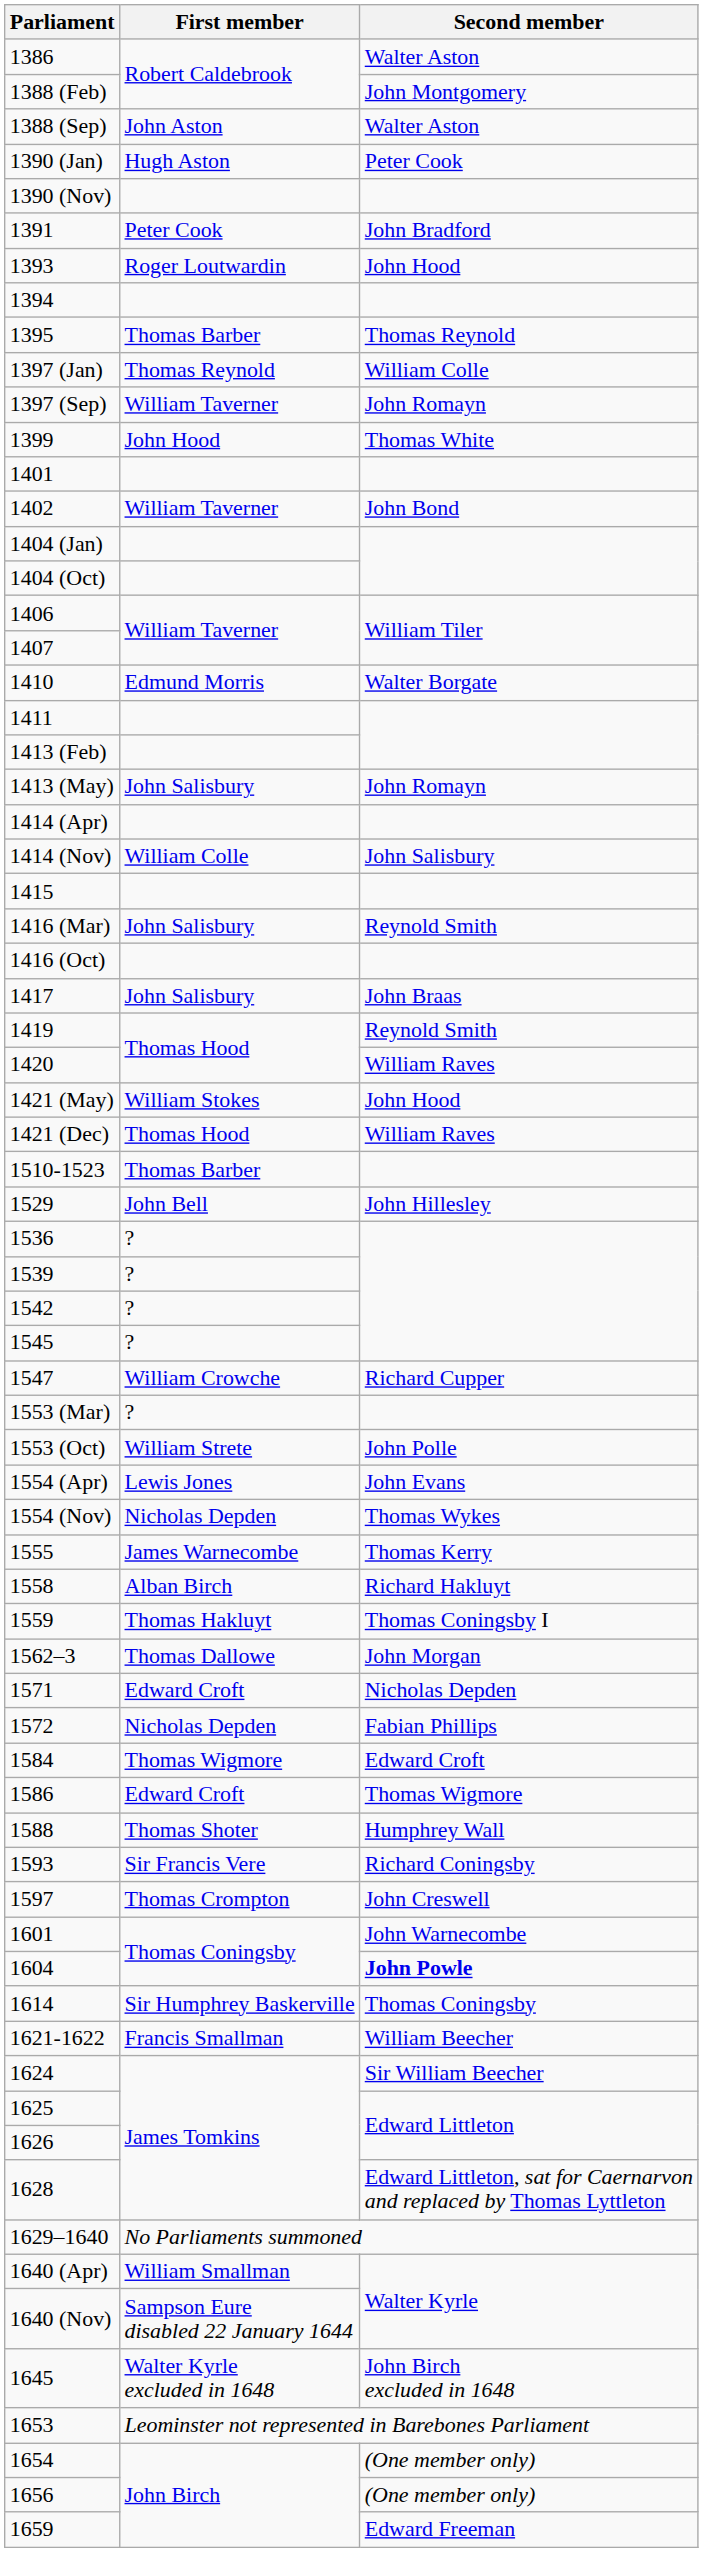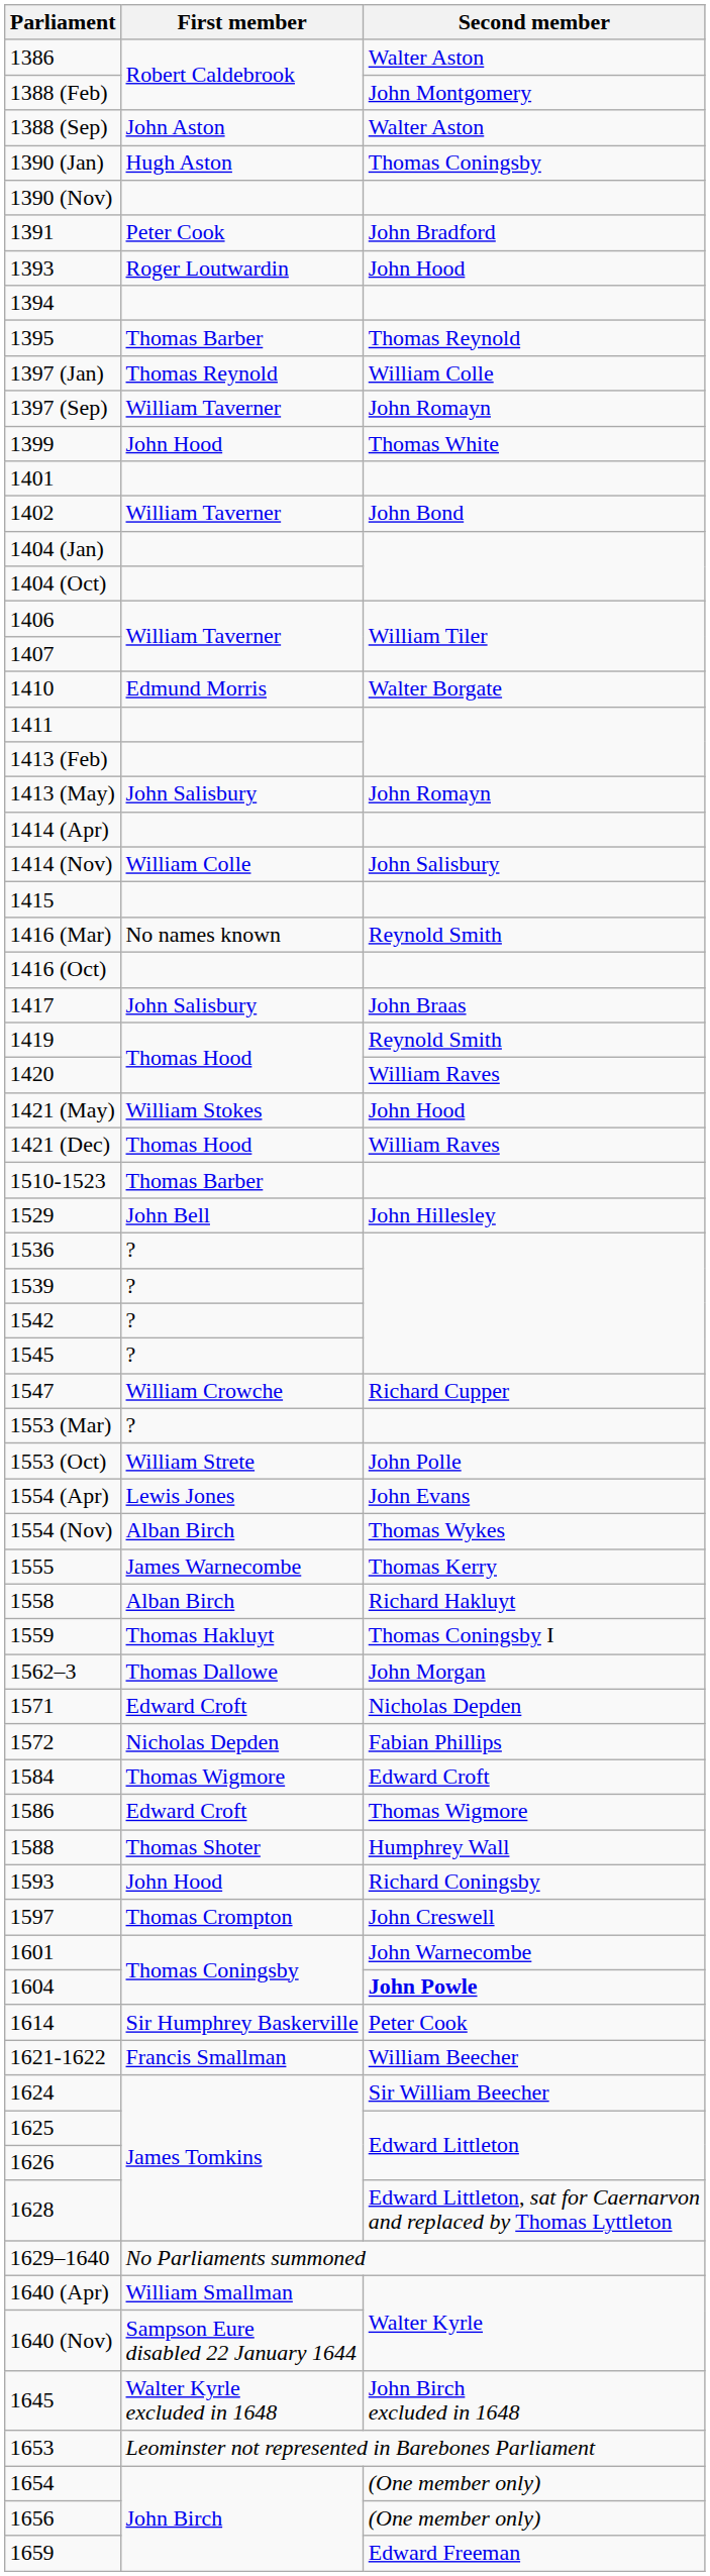1390 (Jan) | Second member: Peter Cook -> Thomas Coningsby
1416 (Mar) | First member: John Salisbury -> No names known
1554 (Nov) | First member: Nicholas Depden -> Alban Birch
1593 | First member: Sir Francis Vere -> John Hood
1614 | Second member: Thomas Coningsby -> Peter Cook
